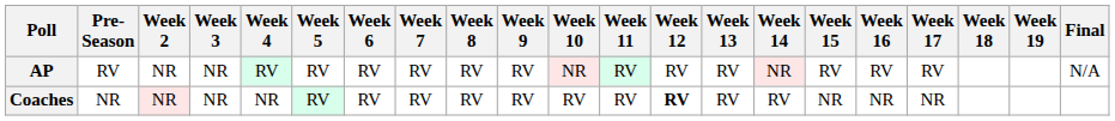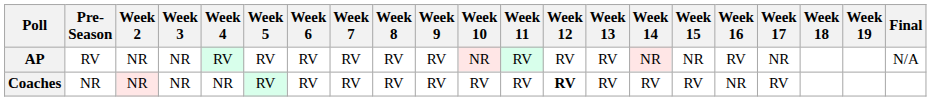AP | Week 15: RV -> NR
AP | Week 17: RV -> NR
Coaches | Week 15: NR -> RV
Coaches | Week 17: NR -> RV
